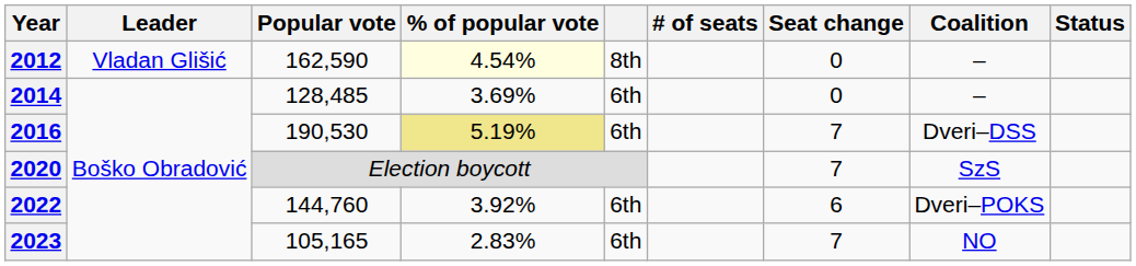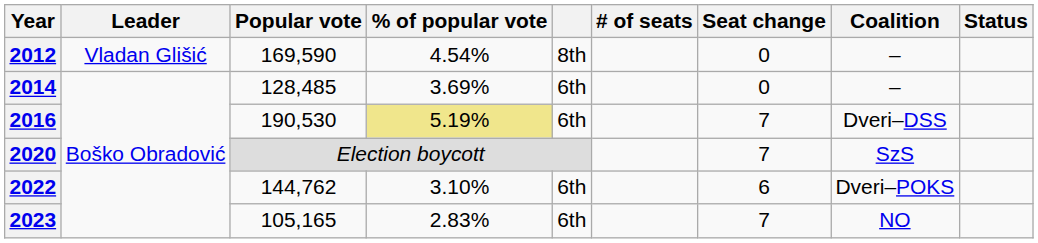2012 | Popular vote: 162,590 -> 169,590
2012 | % of popular vote: lightyellow background -> no background
2022 | Popular vote: 144,760 -> 144,762
2022 | % of popular vote: 3.92% -> 3.10%
